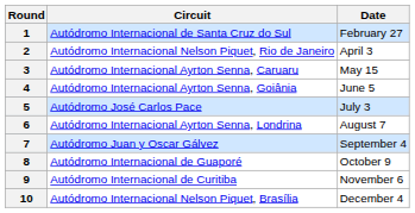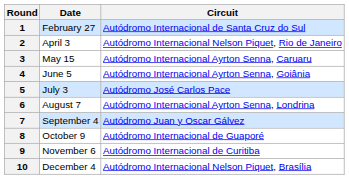columns swapped: Circuit <-> Date
